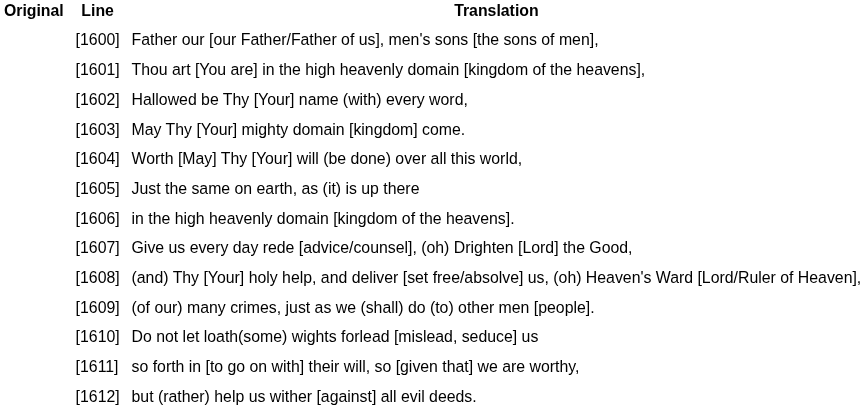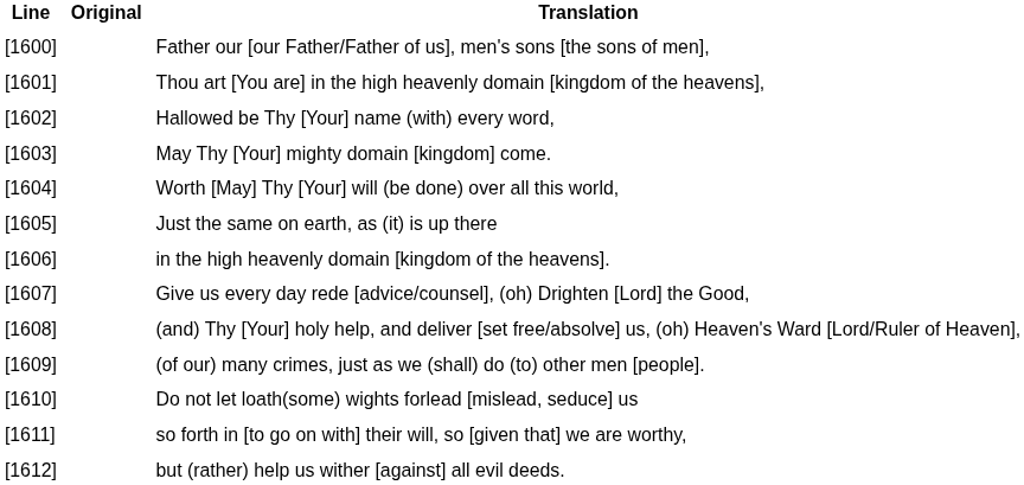columns swapped: Line <-> Original
